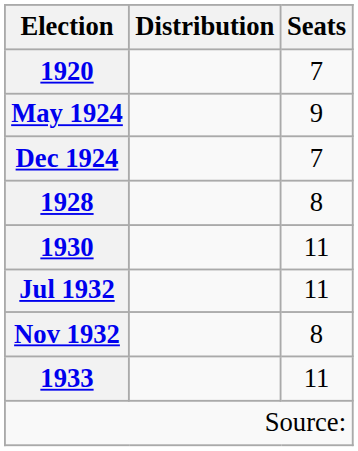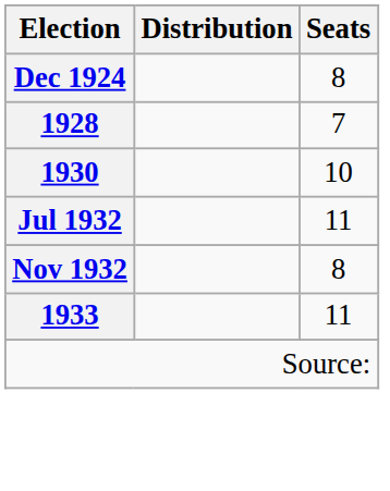- row: 1920 | 7
- row: May 1924 | 9
Dec 1924 | Seats: 7 -> 8
1928 | Seats: 8 -> 7
1930 | Seats: 11 -> 10
